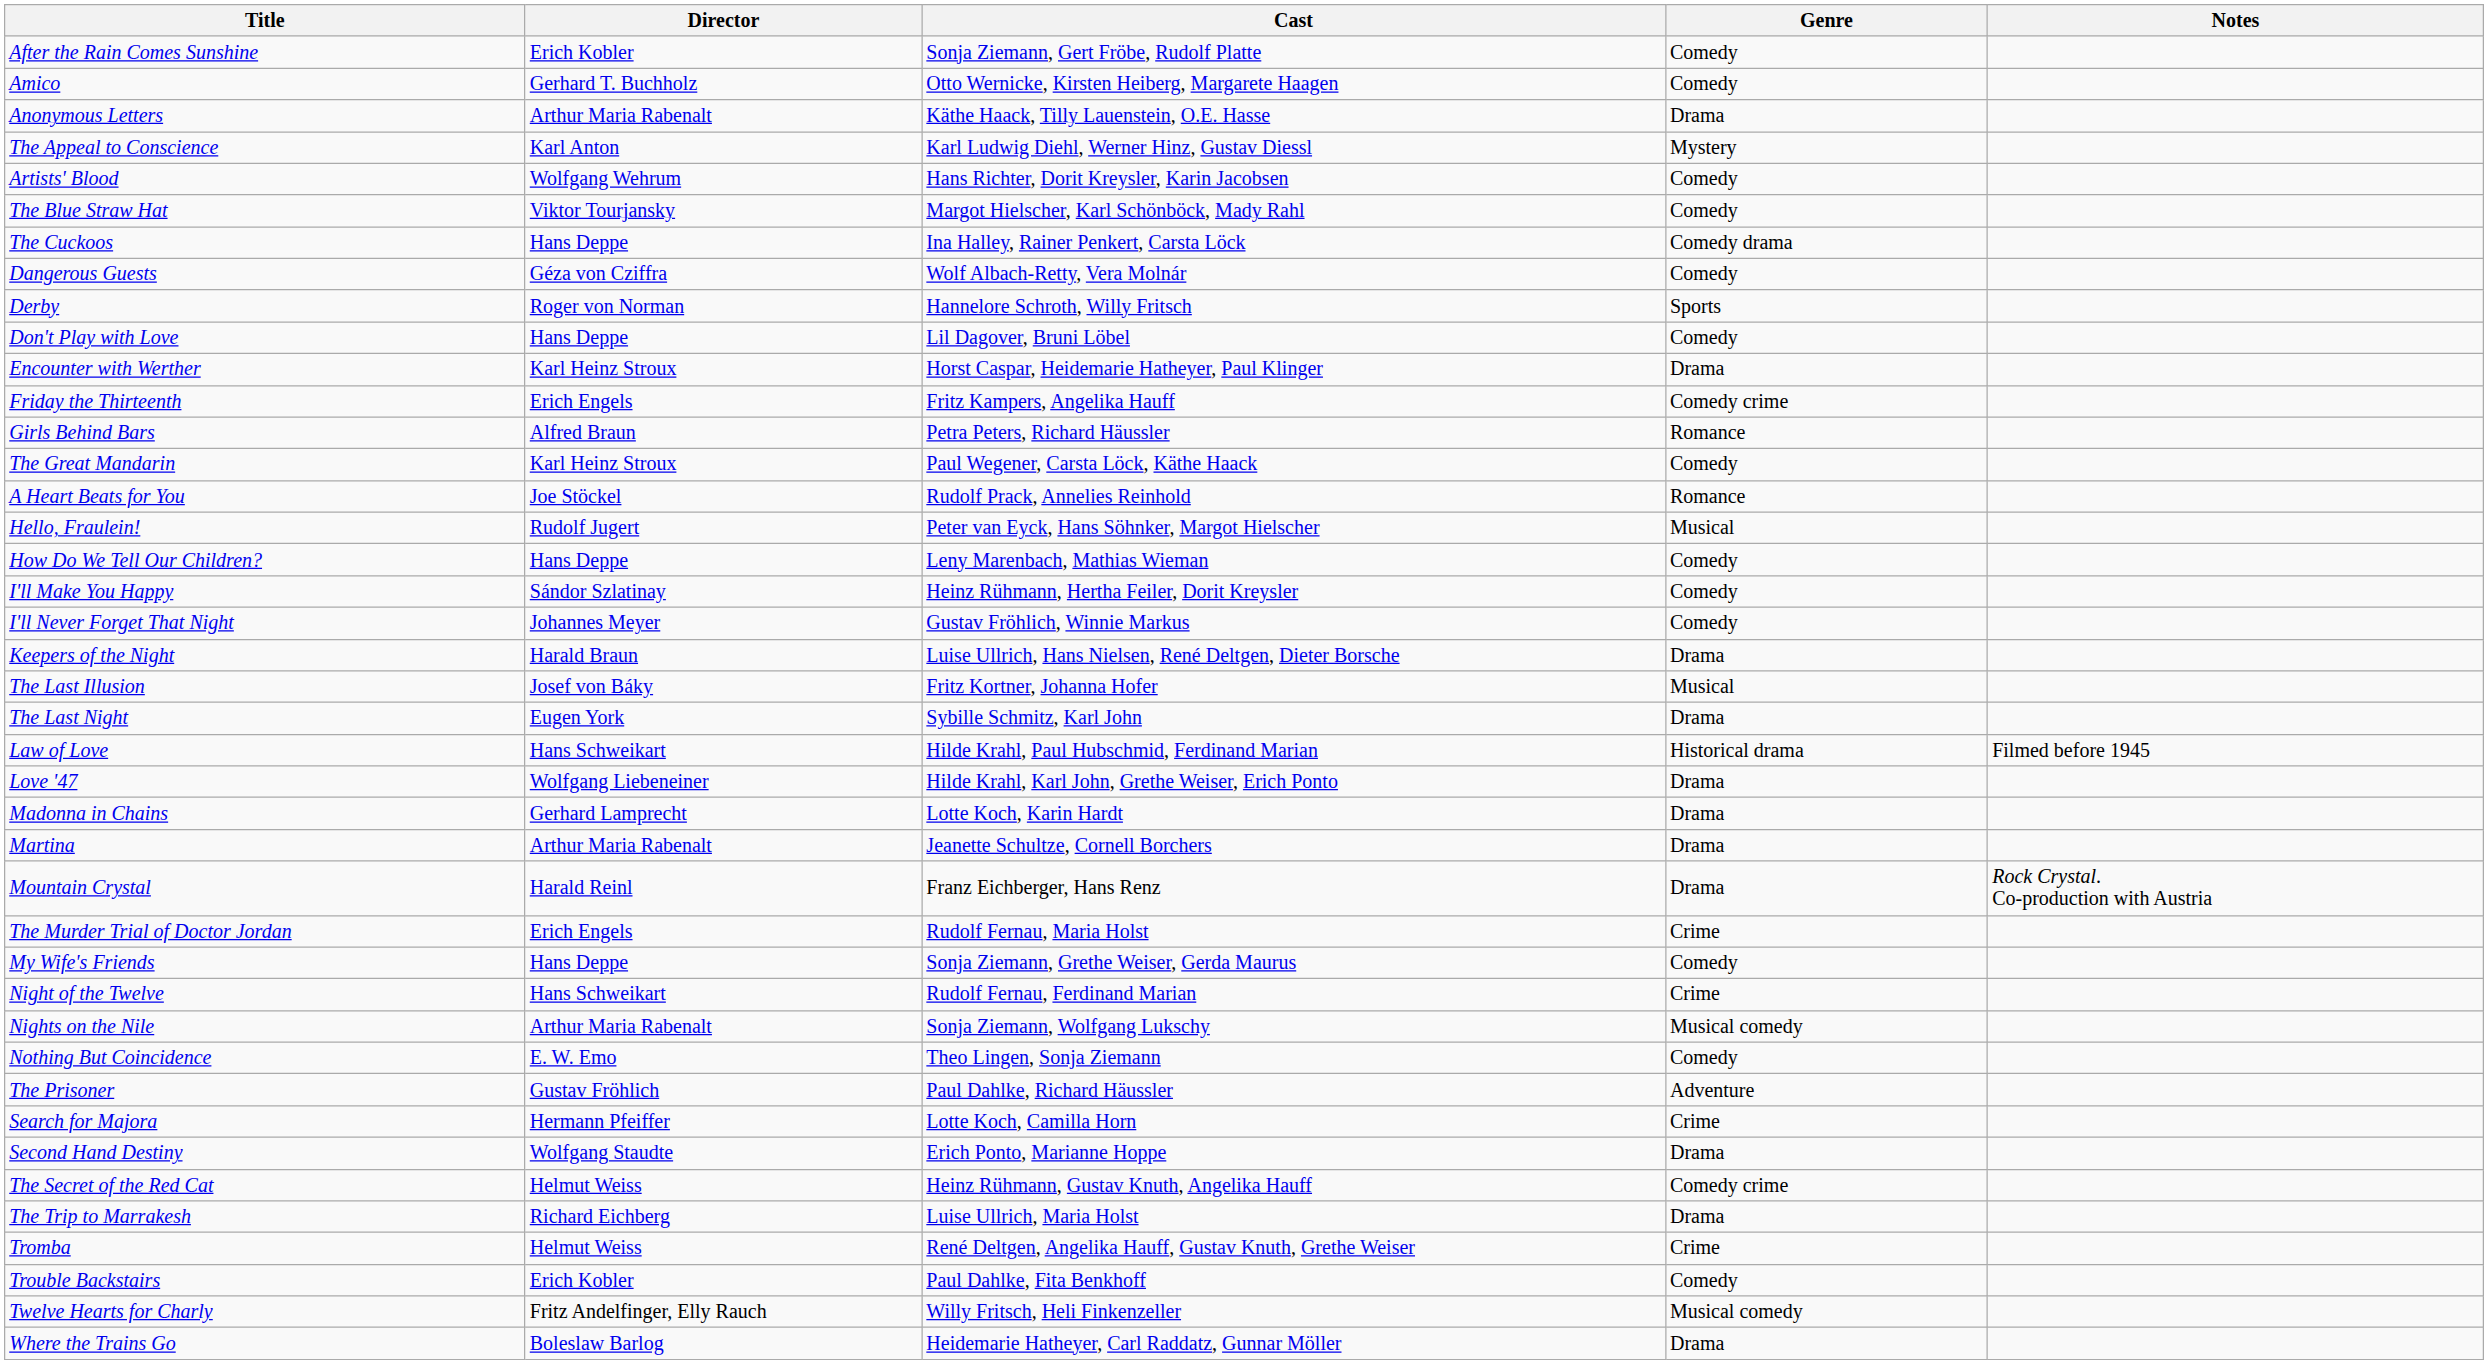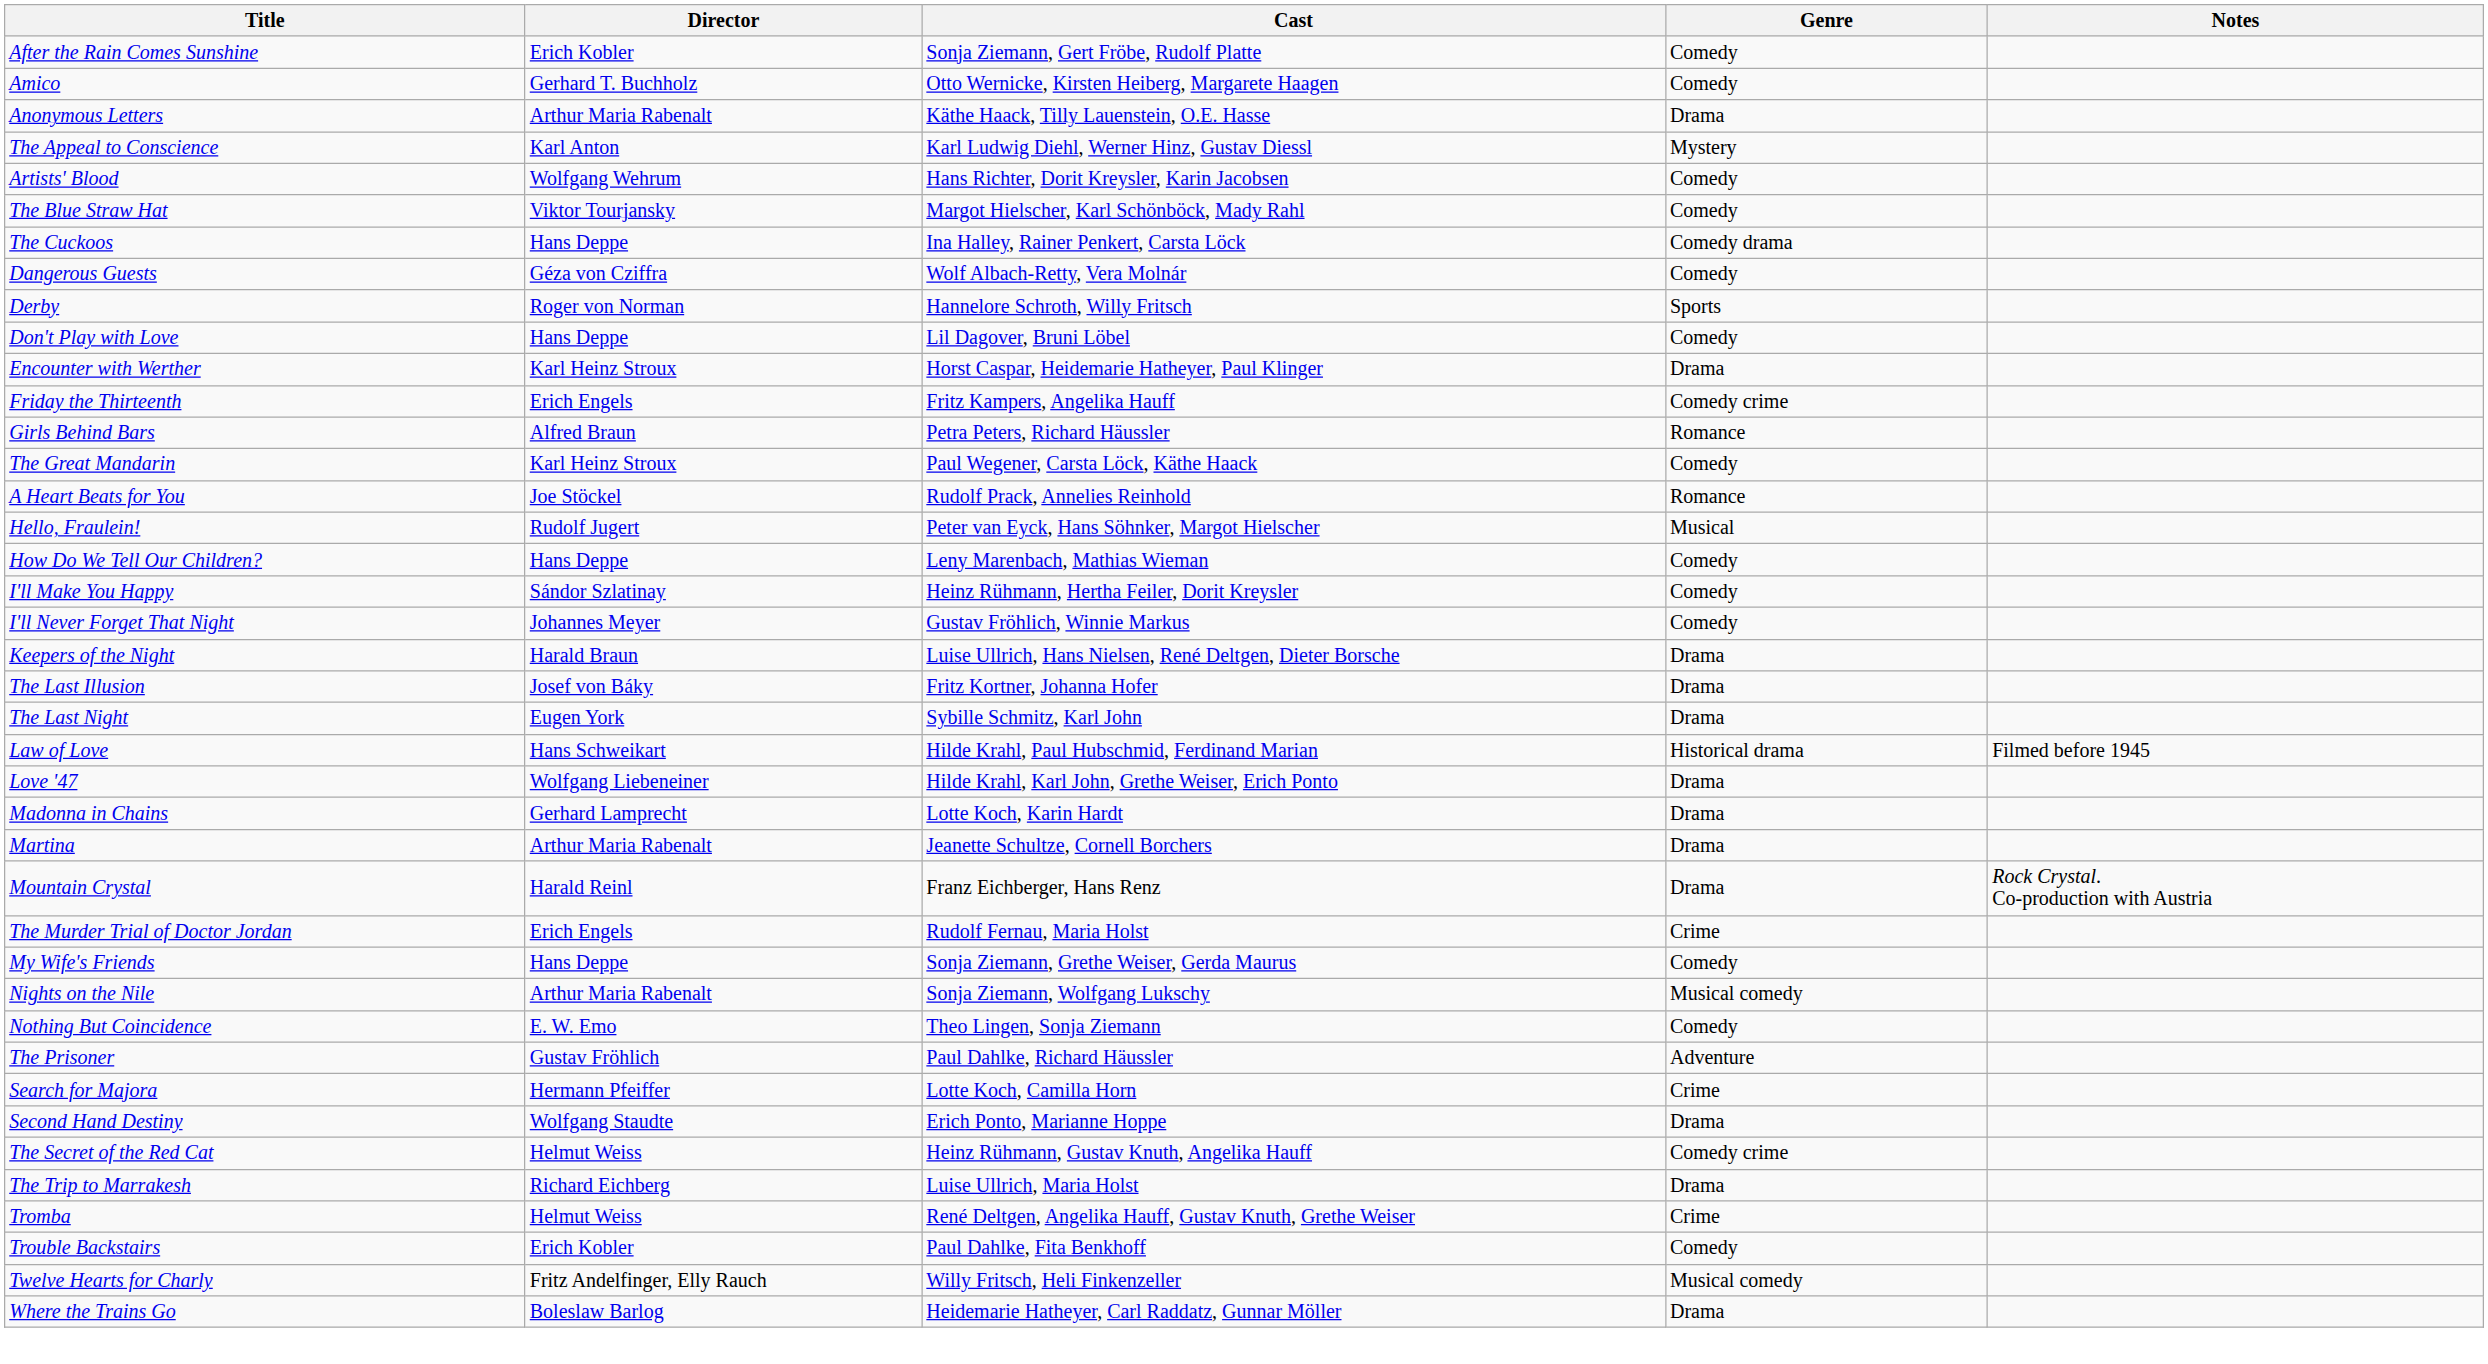The Last Illusion | Genre: Musical -> Drama
- row: Night of the Twelve | Hans Schweikart | Rudolf Fernau, Ferdinand Marian | Crime
